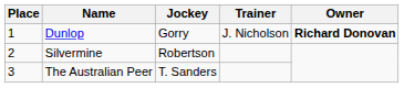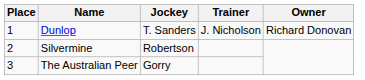Dunlop | Jockey: Gorry -> T. Sanders
Dunlop | Owner: bold -> normal
The Australian Peer | Jockey: T. Sanders -> Gorry
